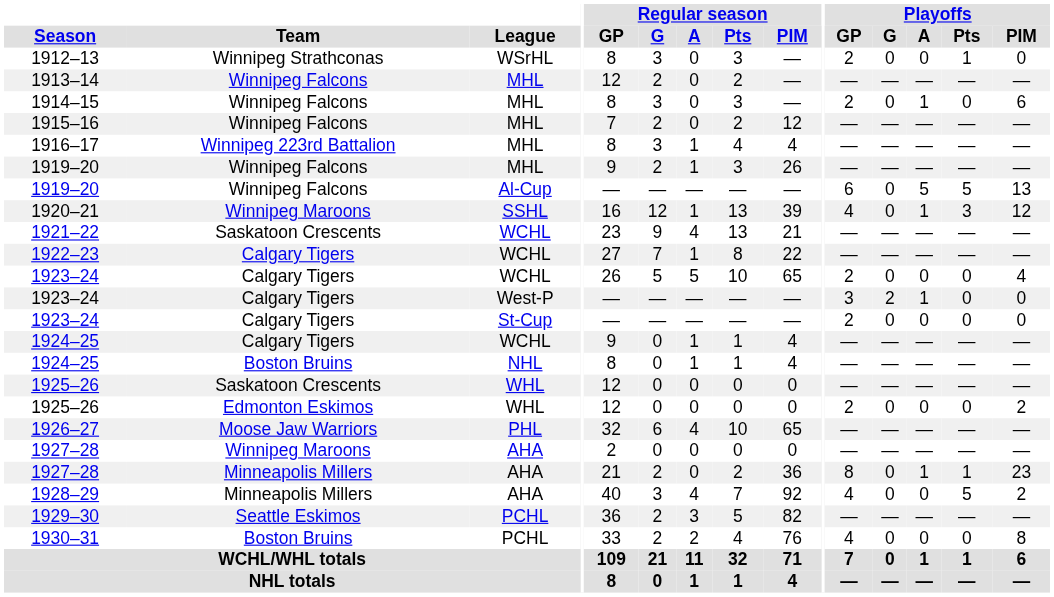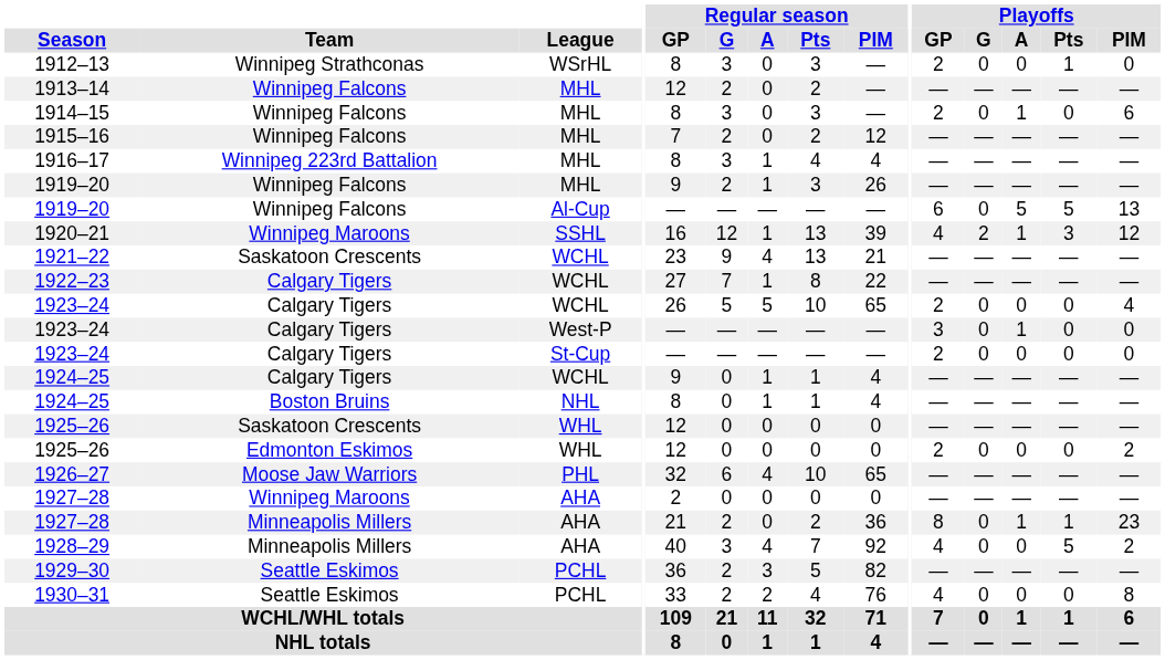1920–21 | Playoffs / G: 0 -> 2
1923–24 / West-P | Playoffs / G: 2 -> 0
1930–31 | Team: Boston Bruins -> Seattle Eskimos
